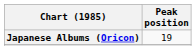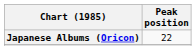Japanese Albums (Oricon) | Peak position: 19 -> 22
